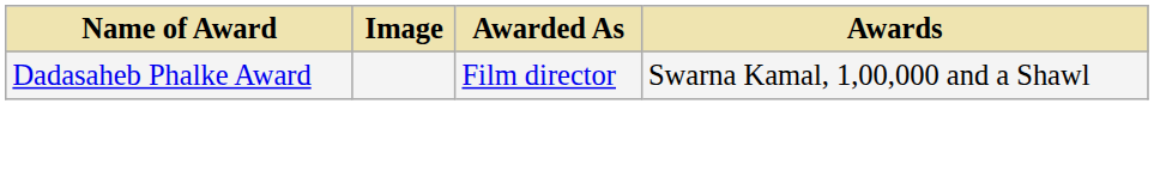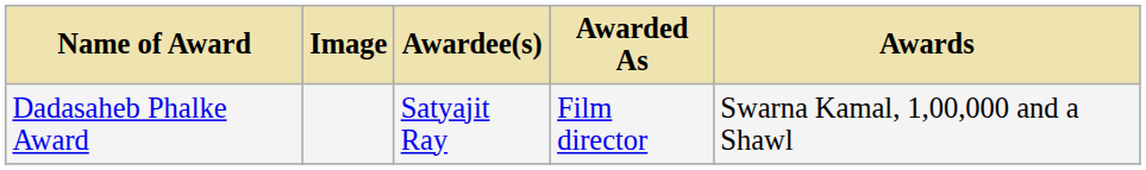+ column: Awardee(s) | Satyajit Ray
